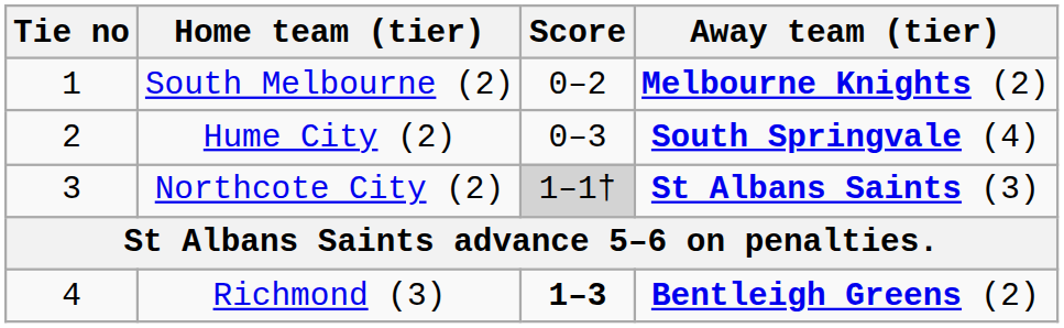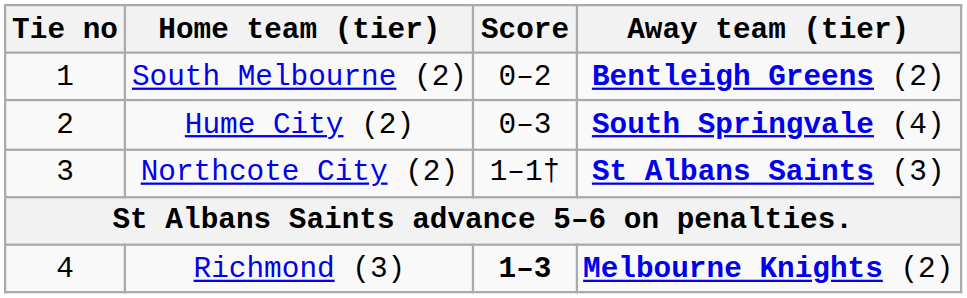South Melbourne (2) | Away team (tier): Melbourne Knights (2) -> Bentleigh Greens (2)
Northcote City (2) | Score: lightgrey background -> no background
Richmond (3) | Away team (tier): Bentleigh Greens (2) -> Melbourne Knights (2)
